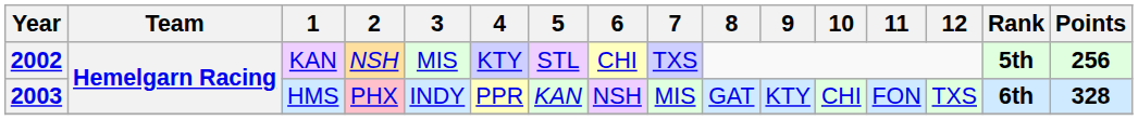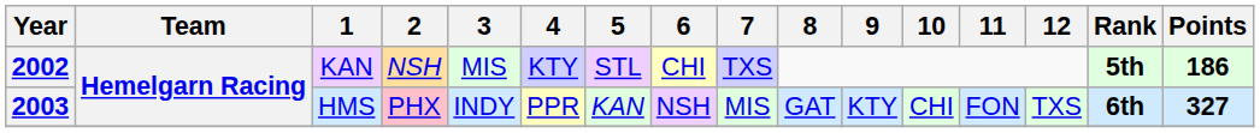2002 | Points: 256 -> 186
2003 | Points: 328 -> 327
